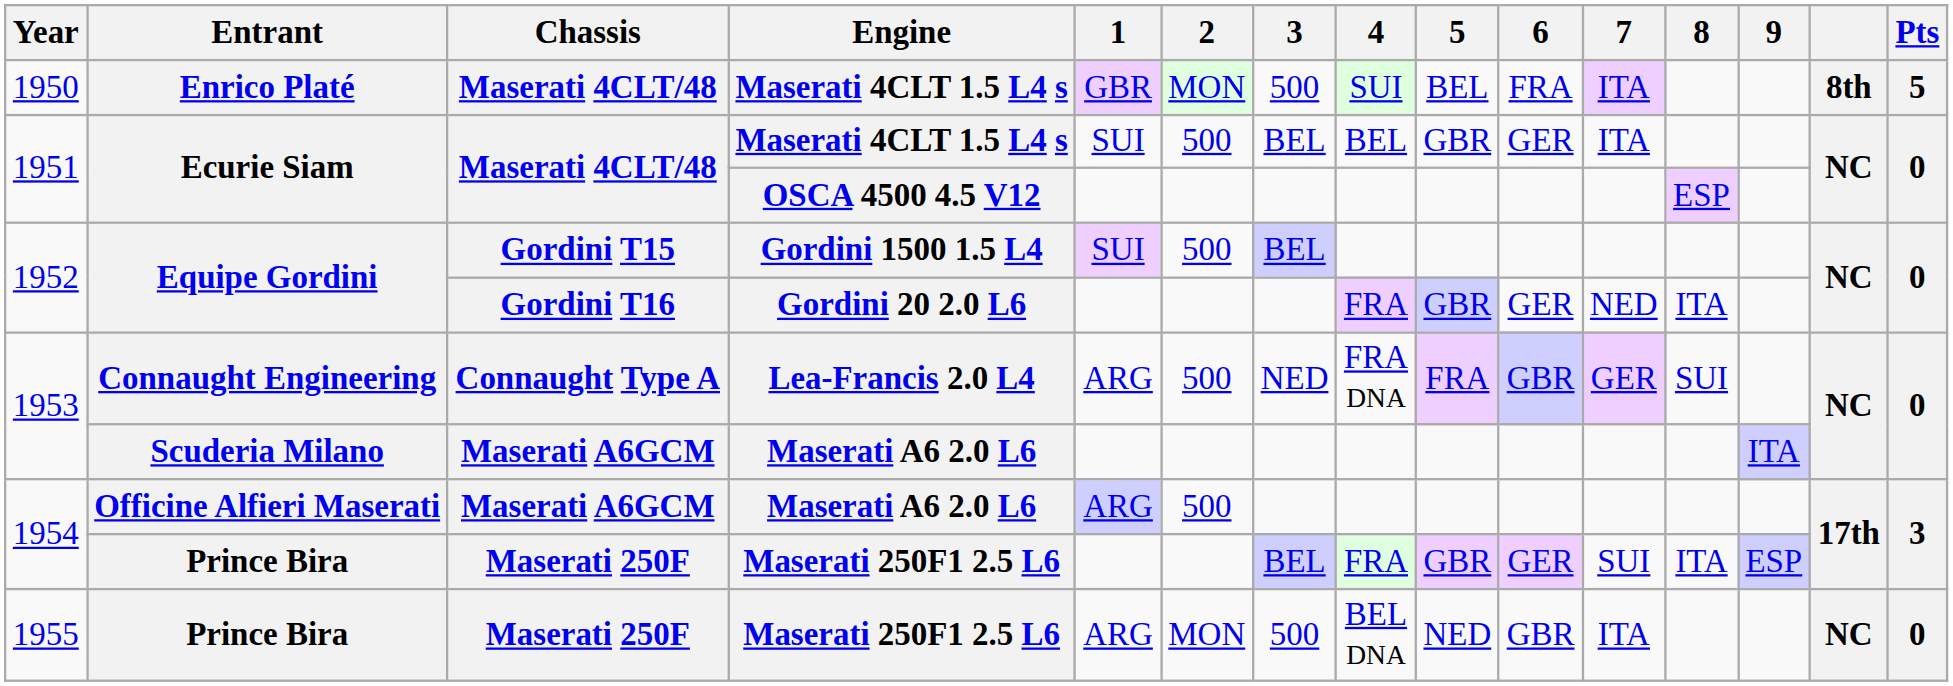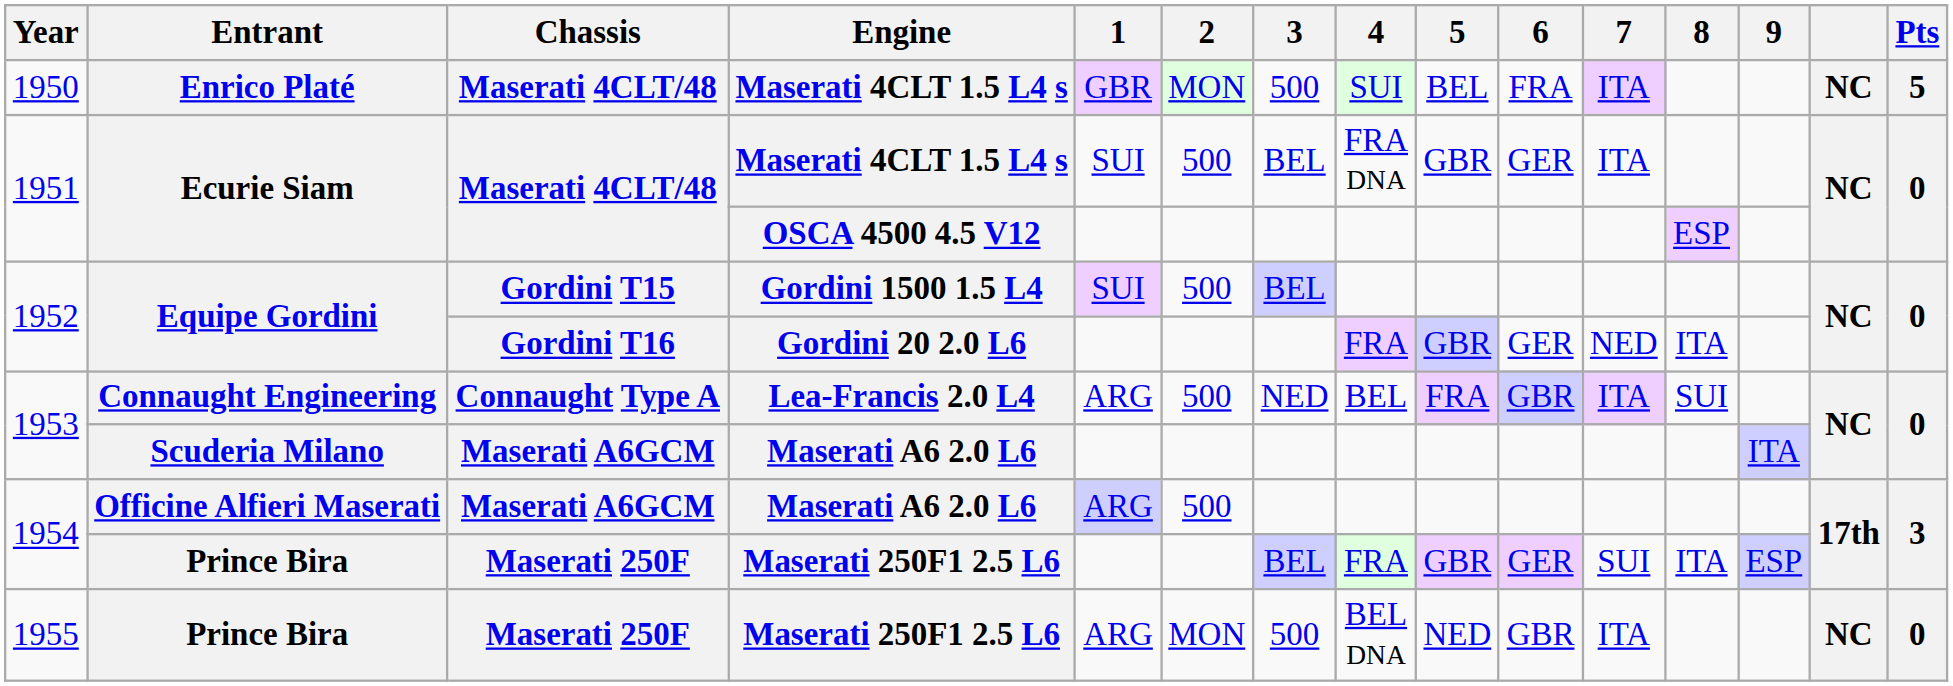Enrico Platé | column 14: 8th -> NC
Ecurie Siam / Maserati 4CLT 1.5 L4 s | 4: BEL -> FRA DNA
Connaught Engineering | 4: FRA DNA -> BEL
Connaught Engineering | 7: GER -> ITA
